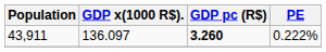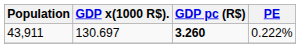43,911 | GDP x(1000 R$).: 136.097 -> 130.697
